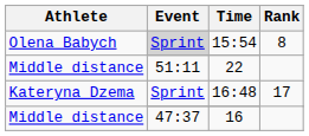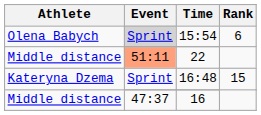15:54 | Rank: 8 -> 6
22 | Event: no background -> lightsalmon background
16:48 | Rank: 17 -> 15
